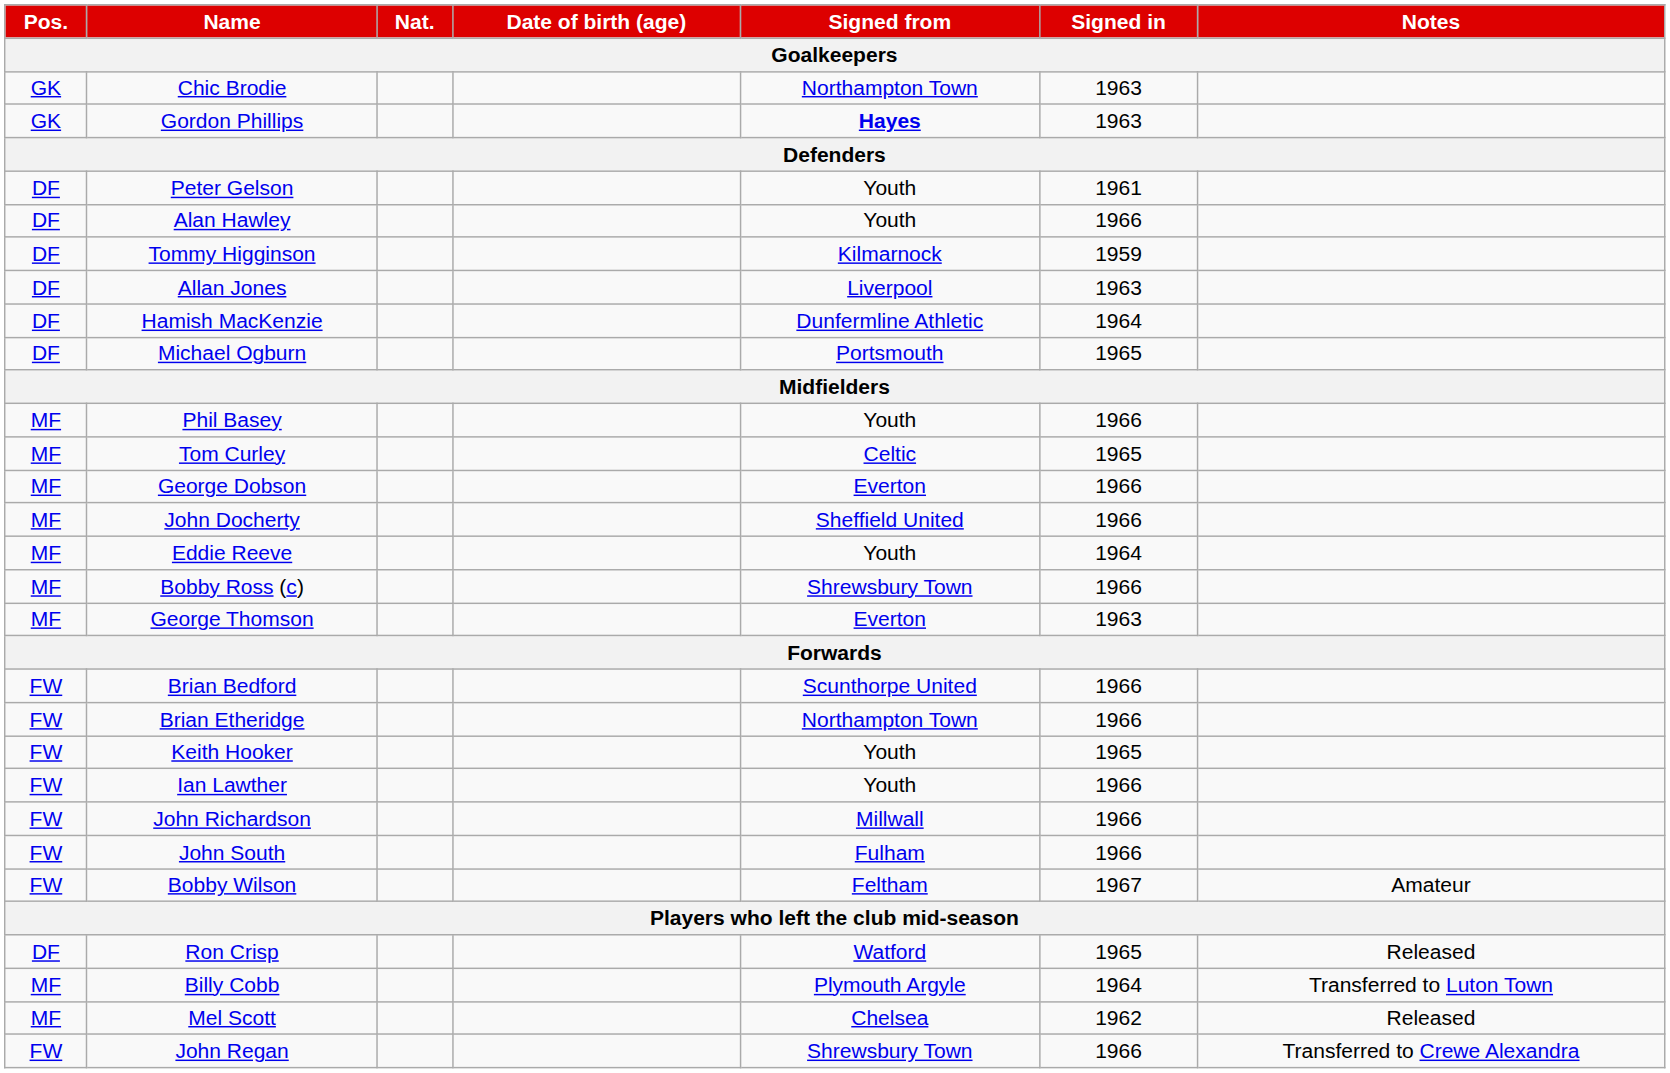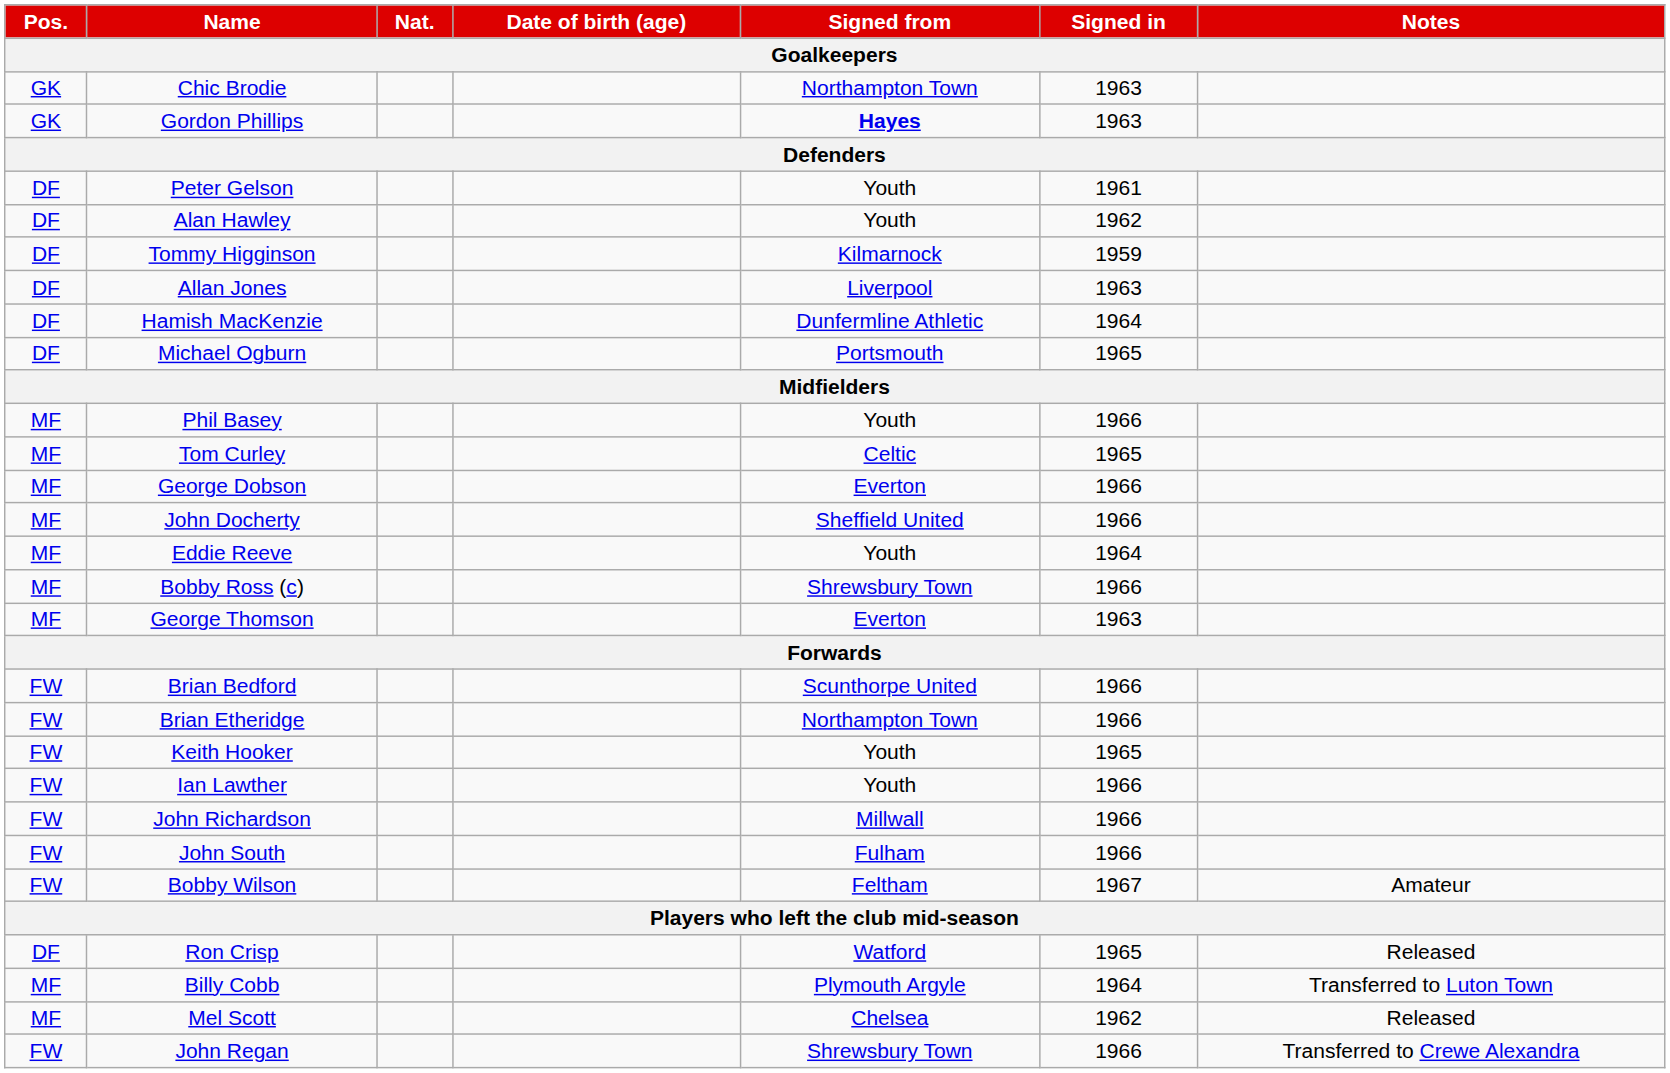Alan Hawley | Signed in: 1966 -> 1962
